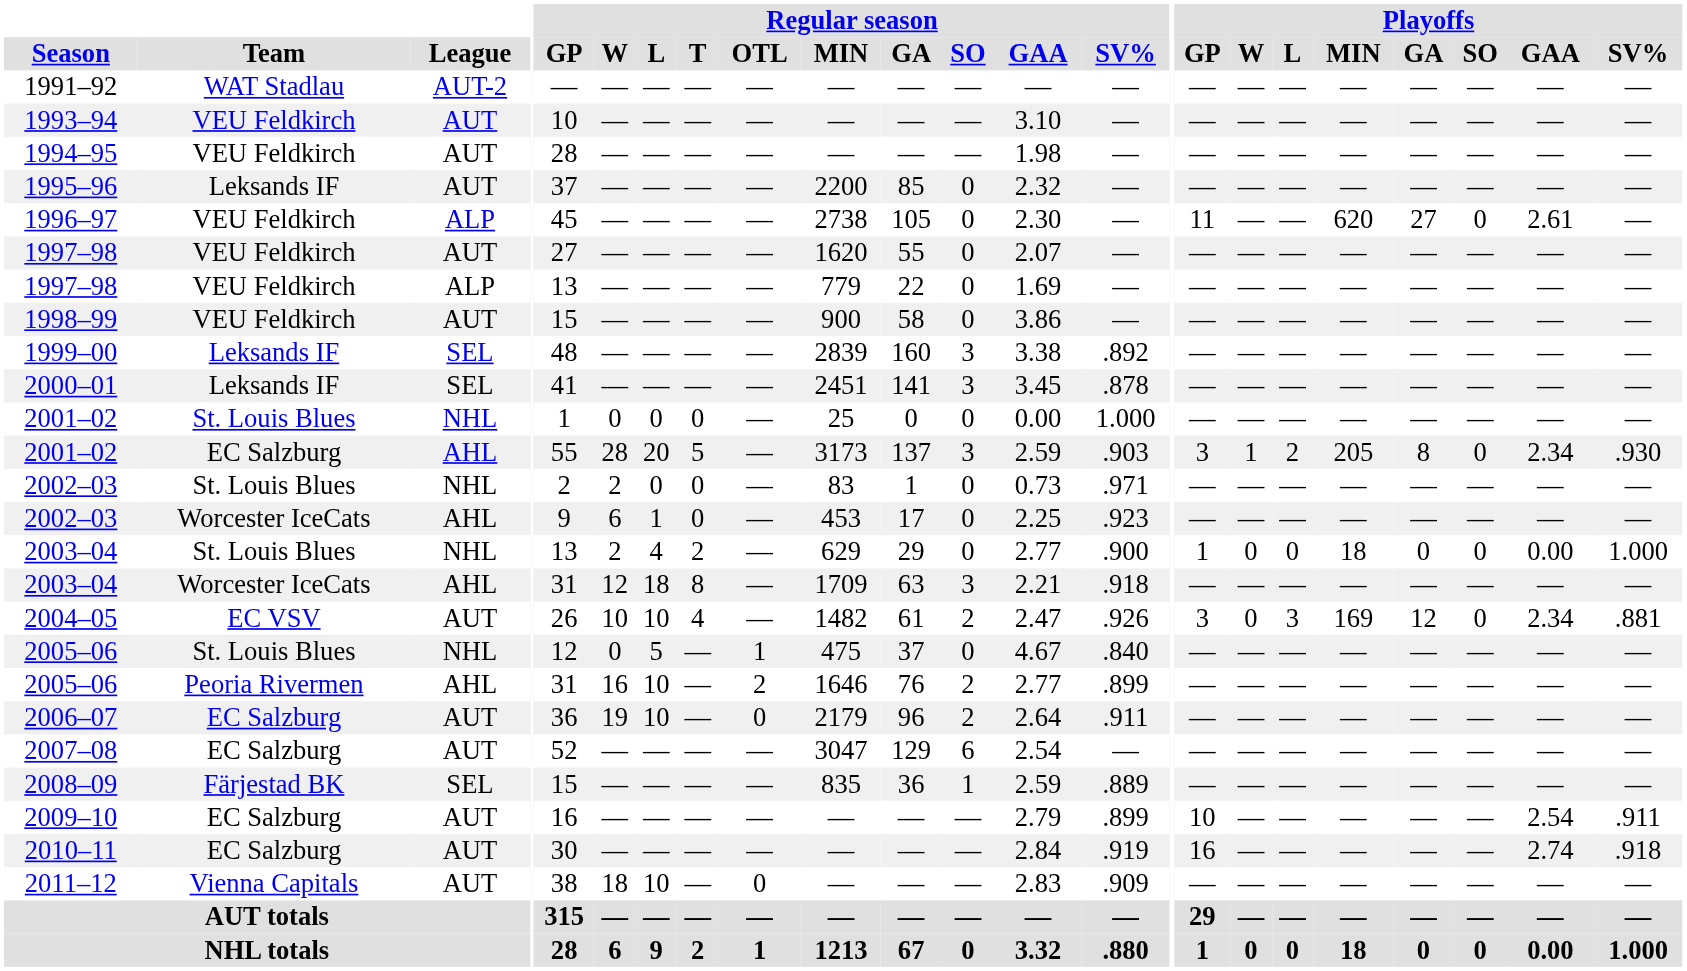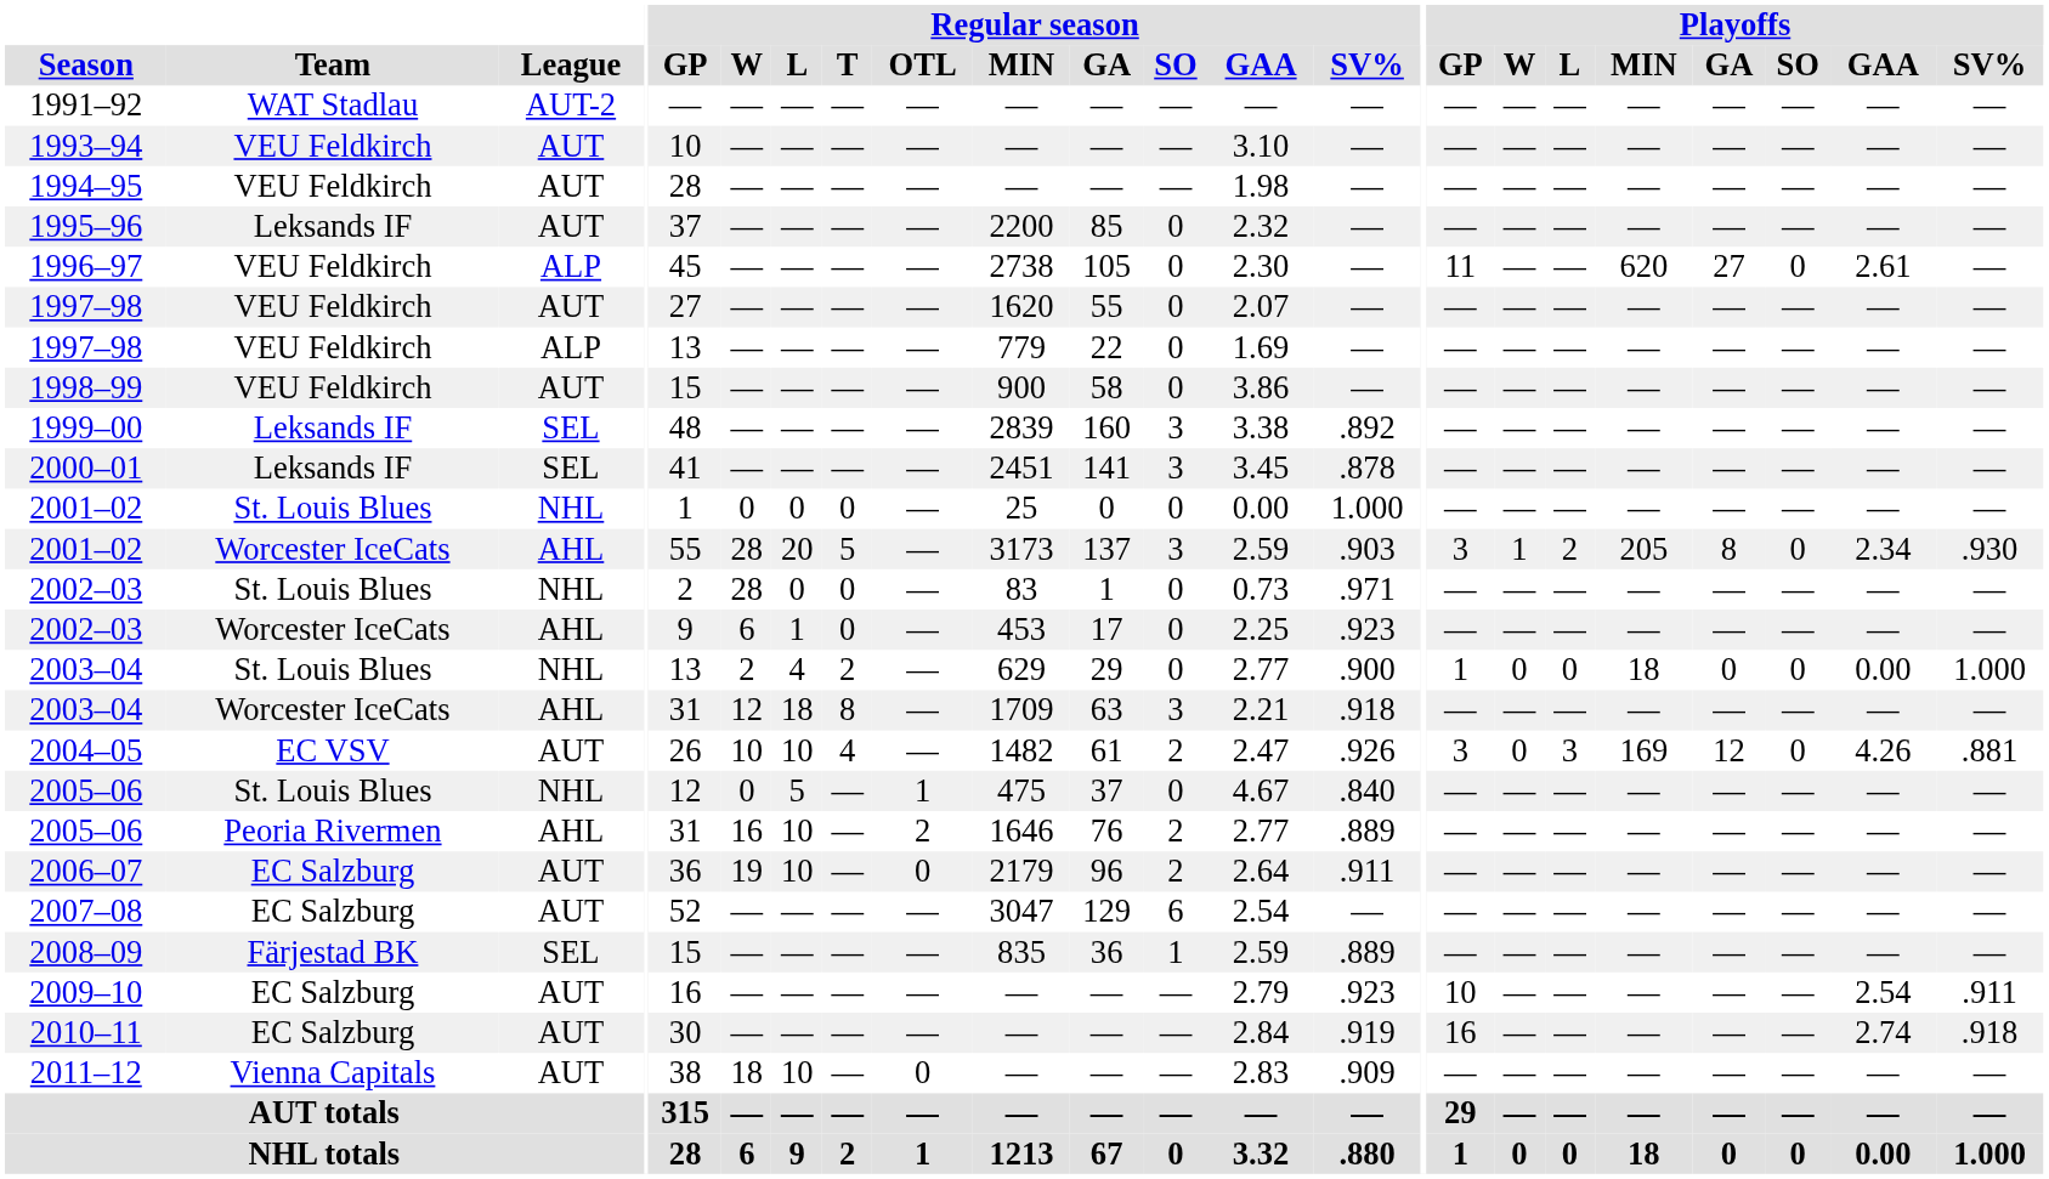2001–02 / AHL | Team: EC Salzburg -> Worcester IceCats
2002–03 / NHL | Regular season / W: 2 -> 28
2004–05 | Playoffs / GAA: 2.34 -> 4.26
2005–06 / AHL | Regular season / SV%: .899 -> .889
2009–10 | Regular season / SV%: .899 -> .923
